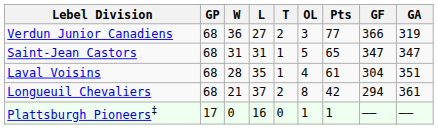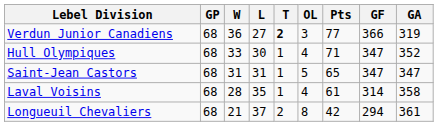Verdun Junior Canadiens | T: normal -> bold
+ row: Hull Olympiques | 68 | 33 | 30 | 1 | 4 | 71 | 347 | 352
Laval Voisins | GF: 304 -> 314
Laval Voisins | GA: 351 -> 358
- row: Plattsburgh Pioneers‡ | 17 | 0 | 16 | 0 | 1 | 1 | —— | ——
